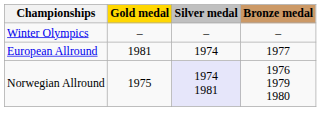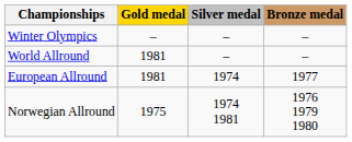+ row: World Allround | 1981 | – | –
Norwegian Allround | Silver medal: lavender background -> no background
